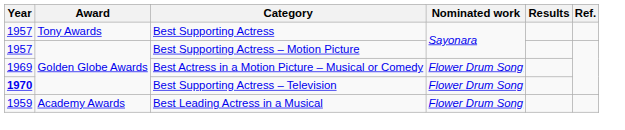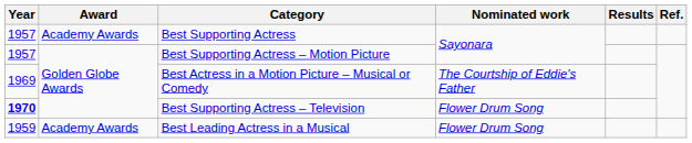Best Supporting Actress | Award: Tony Awards -> Academy Awards
Best Actress in a Motion Picture – Musical or Comedy | Nominated work: Flower Drum Song -> The Courtship of Eddie's Father
